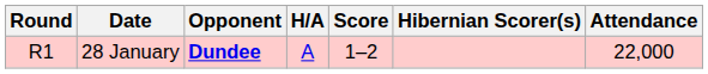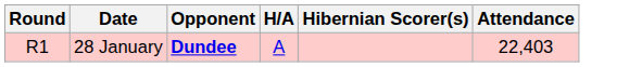- column: Score | 1–2
28 January | Attendance: 22,000 -> 22,403
